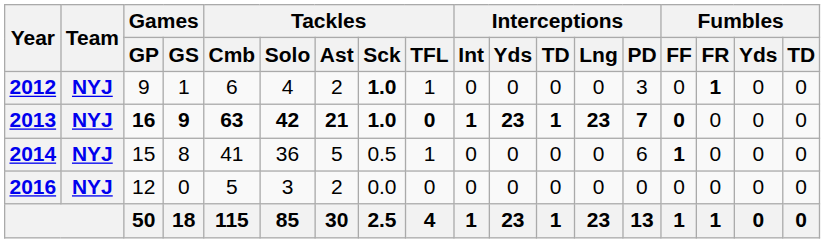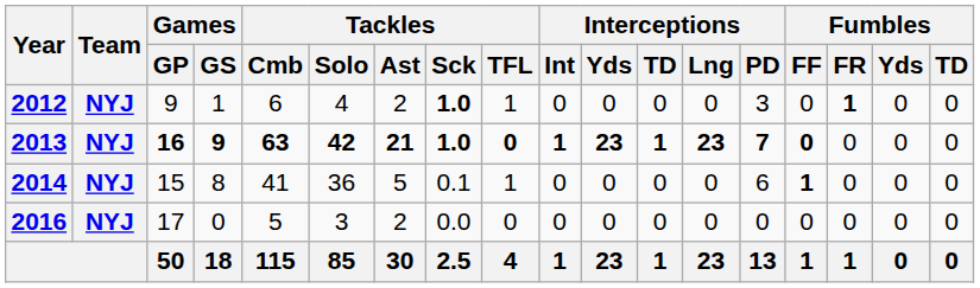2014 | Tackles / Sck: 0.5 -> 0.1
2016 | Games / GP: 12 -> 17
